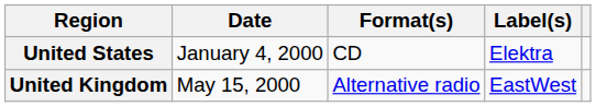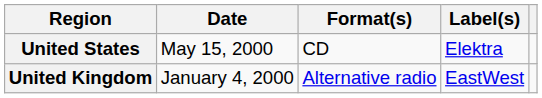United States | Date: January 4, 2000 -> May 15, 2000
United Kingdom | Date: May 15, 2000 -> January 4, 2000
